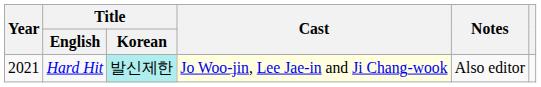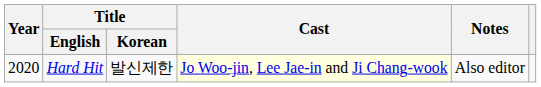Hard Hit | Year: 2021 -> 2020
Hard Hit | Title / Korean: paleturquoise background -> no background
